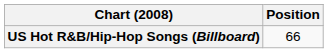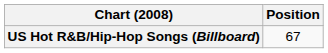US Hot R&B/Hip-Hop Songs (Billboard) | Position: 66 -> 67
